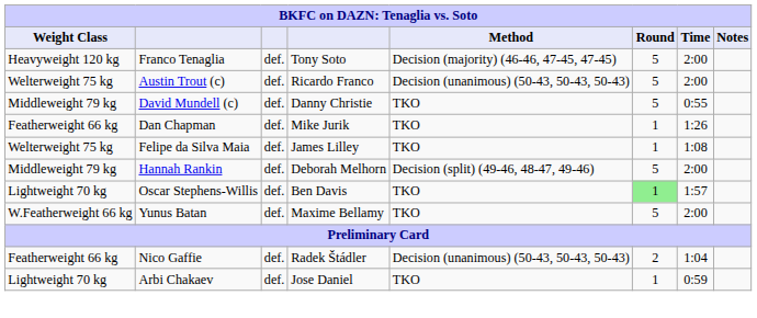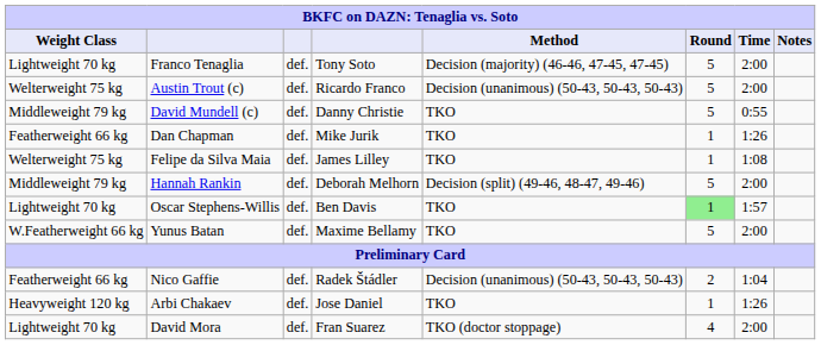Franco Tenaglia | Weight Class: Heavyweight 120 kg -> Lightweight 70 kg
Arbi Chakaev | Weight Class: Lightweight 70 kg -> Heavyweight 120 kg
Arbi Chakaev | Time: 0:59 -> 1:26
+ row: Lightweight 70 kg | David Mora | def. | Fran Suarez | TKO (doctor stoppage) | 4 | 2:00
